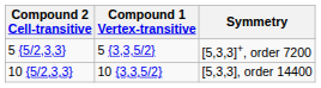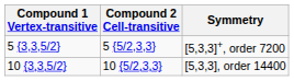columns swapped: Compound 1 Vertex-transitive <-> Compound 2 Cell-transitive
